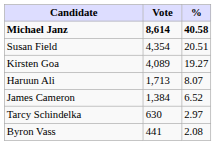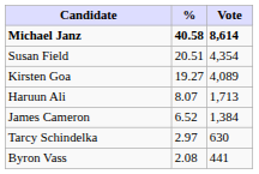columns swapped: Vote <-> %
